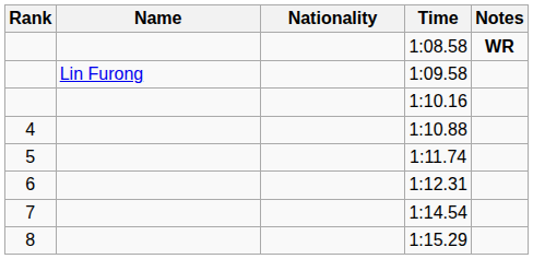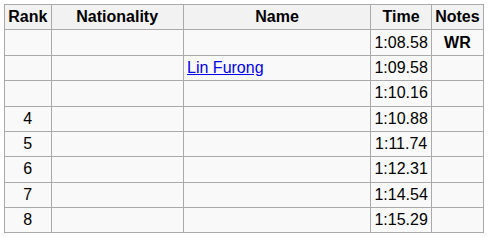columns swapped: Name <-> Nationality
